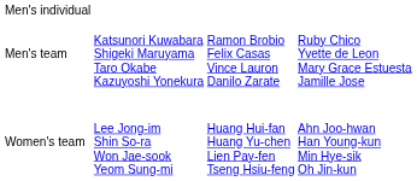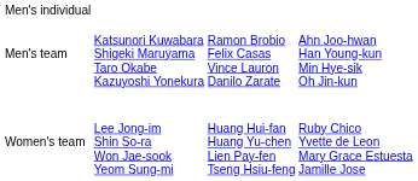Men's team | column 4: Ruby Chico Yvette de Leon Mary Grace Estuesta Jamille Jose -> Ahn Joo-hwan Han Young-kun Min Hye-sik Oh Jin-kun
Women's team | column 4: Ahn Joo-hwan Han Young-kun Min Hye-sik Oh Jin-kun -> Ruby Chico Yvette de Leon Mary Grace Estuesta Jamille Jose
